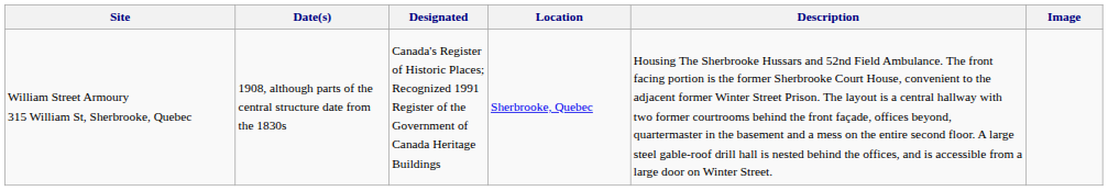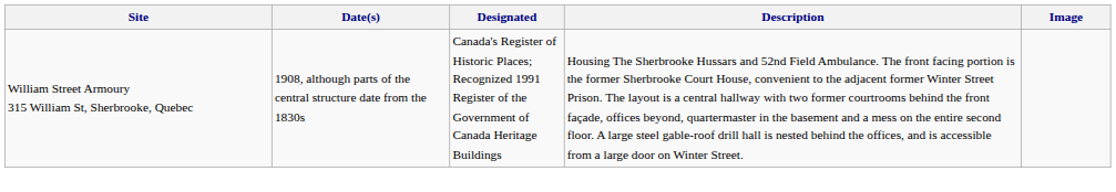- column: Location | Sherbrooke, Quebec
